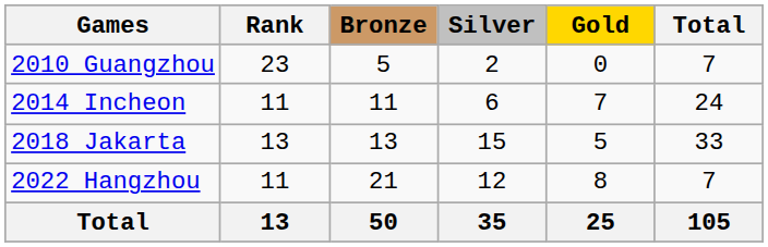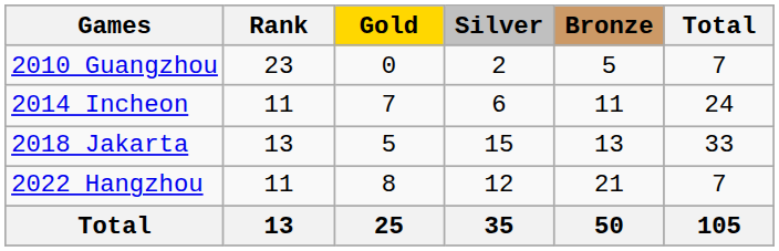columns swapped: Gold <-> Bronze
